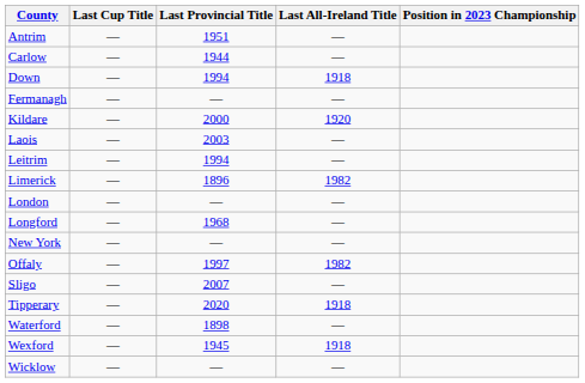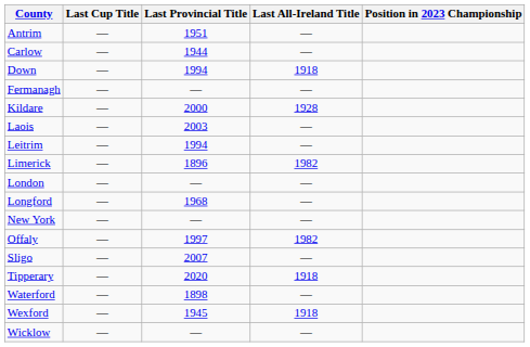Kildare | Last All-Ireland Title: 1920 -> 1928
